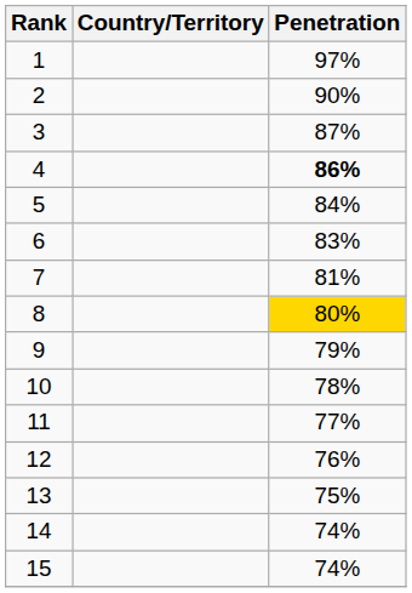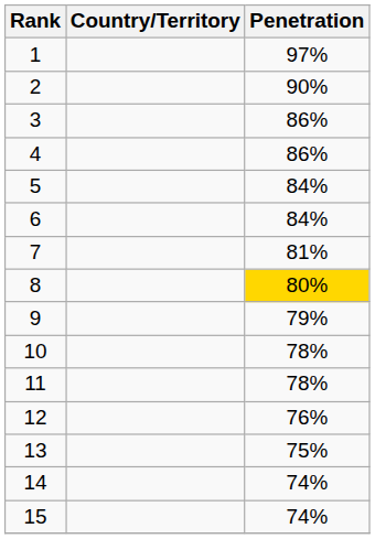3 | Penetration: 87% -> 86%
4 | Penetration: bold -> normal
6 | Penetration: 83% -> 84%
11 | Penetration: 77% -> 78%
